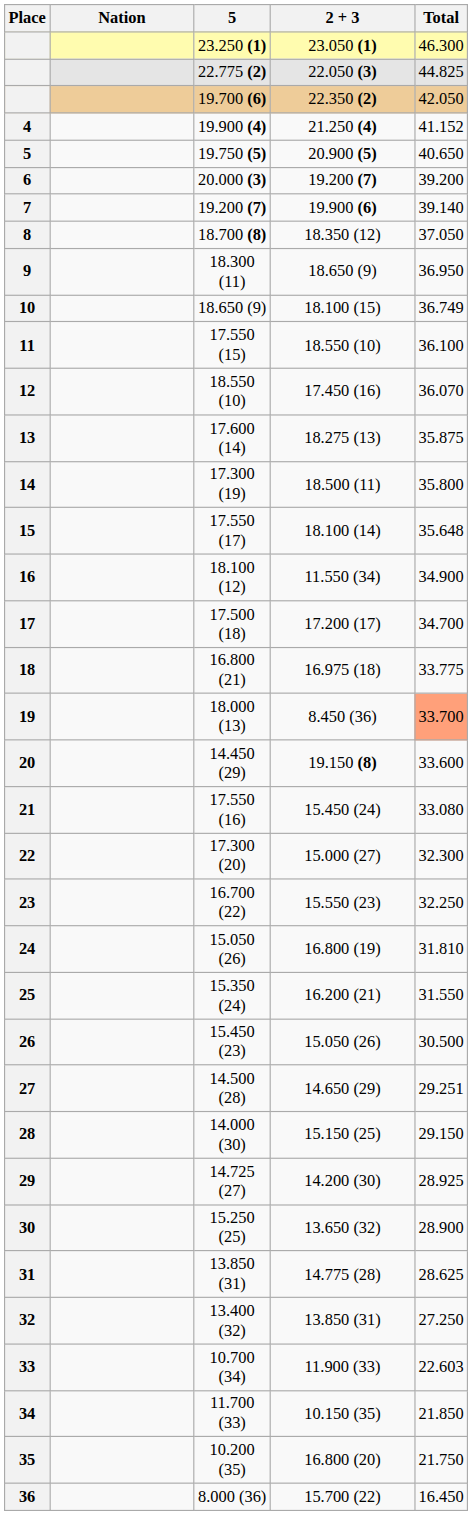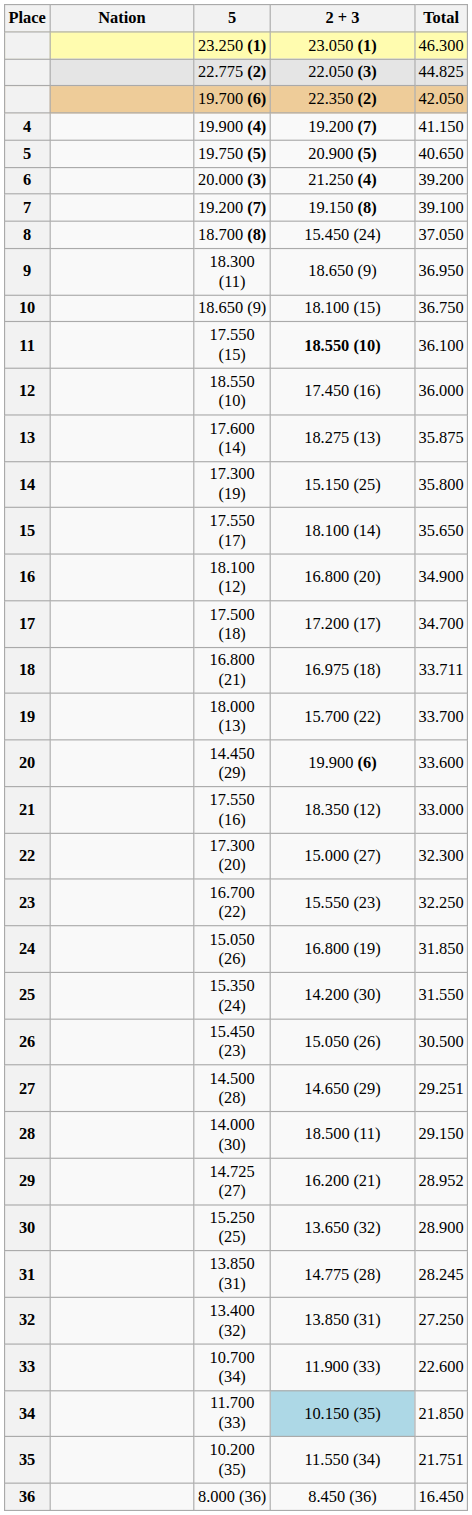4 | 2 + 3: 21.250 (4) -> 19.200 (7)
4 | Total: 41.152 -> 41.150
6 | 2 + 3: 19.200 (7) -> 21.250 (4)
7 | 2 + 3: 19.900 (6) -> 19.150 (8)
7 | Total: 39.140 -> 39.100
8 | 2 + 3: 18.350 (12) -> 15.450 (24)
10 | Total: 36.749 -> 36.750
11 | 2 + 3: normal -> bold
12 | Total: 36.070 -> 36.000
14 | 2 + 3: 18.500 (11) -> 15.150 (25)
15 | Total: 35.648 -> 35.650
16 | 2 + 3: 11.550 (34) -> 16.800 (20)
18 | Total: 33.775 -> 33.711
19 | 2 + 3: 8.450 (36) -> 15.700 (22)
19 | Total: lightsalmon background -> no background
20 | 2 + 3: 19.150 (8) -> 19.900 (6)
21 | 2 + 3: 15.450 (24) -> 18.350 (12)
21 | Total: 33.080 -> 33.000
24 | Total: 31.810 -> 31.850
25 | 2 + 3: 16.200 (21) -> 14.200 (30)
28 | 2 + 3: 15.150 (25) -> 18.500 (11)
29 | 2 + 3: 14.200 (30) -> 16.200 (21)
29 | Total: 28.925 -> 28.952
31 | Total: 28.625 -> 28.245
33 | Total: 22.603 -> 22.600
34 | 2 + 3: no background -> lightblue background
35 | 2 + 3: 16.800 (20) -> 11.550 (34)
35 | Total: 21.750 -> 21.751
36 | 2 + 3: 15.700 (22) -> 8.450 (36)
